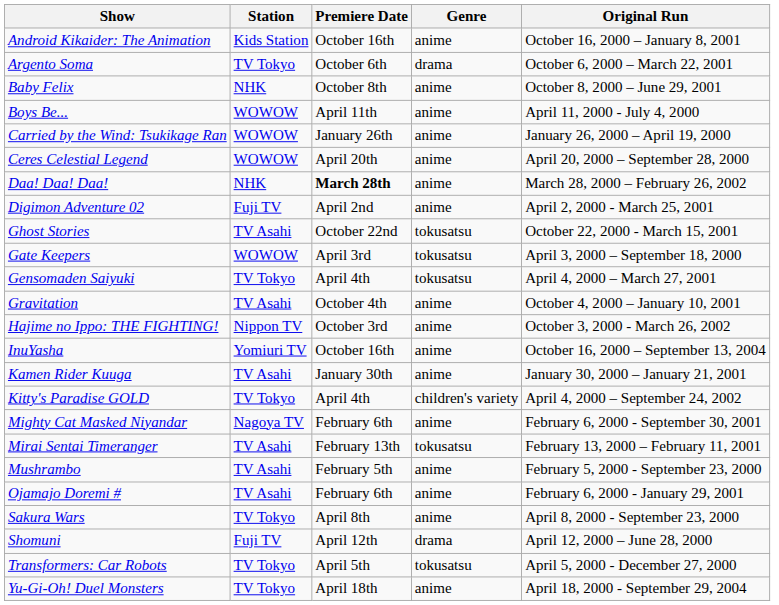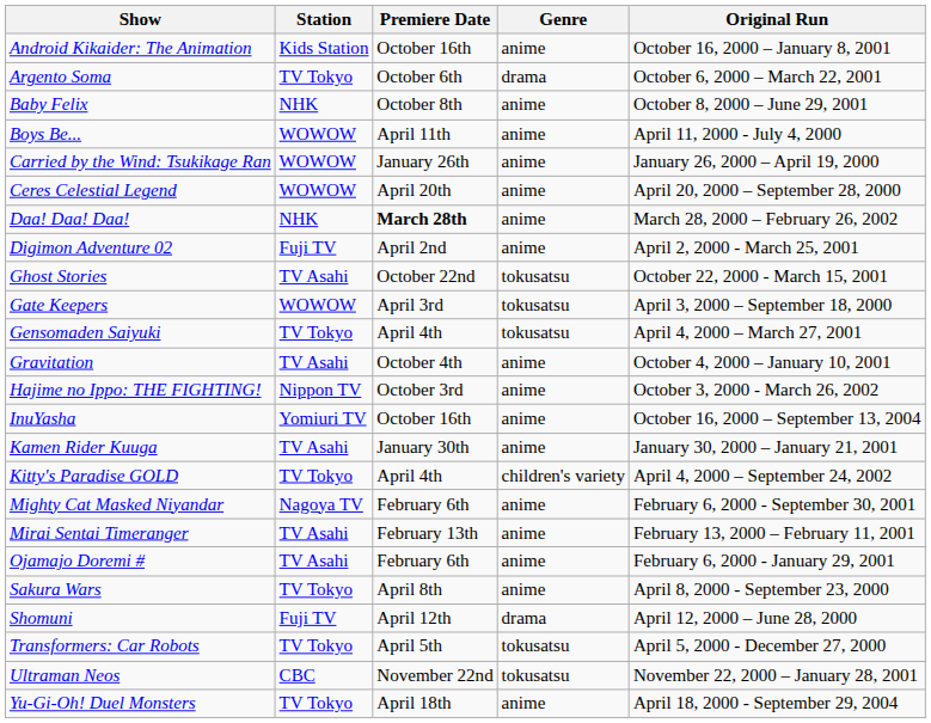Mirai Sentai Timeranger | Genre: tokusatsu -> anime
- row: Mushrambo | TV Asahi | February 5th | anime | February 5, 2000 - September 23, 2000
+ row: Ultraman Neos | CBC | November 22nd | tokusatsu | November 22, 2000 – January 28, 2001
